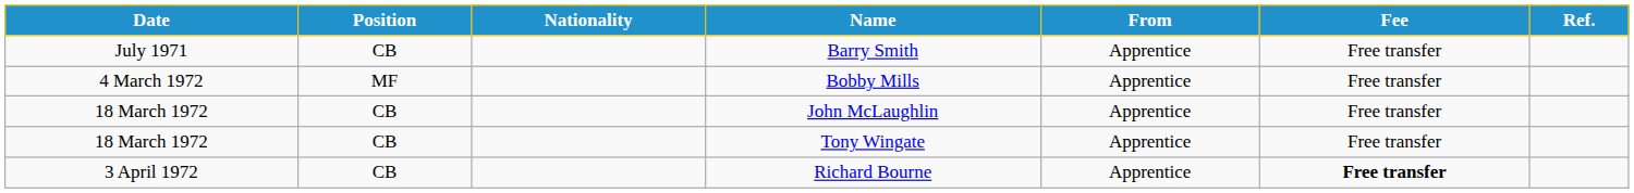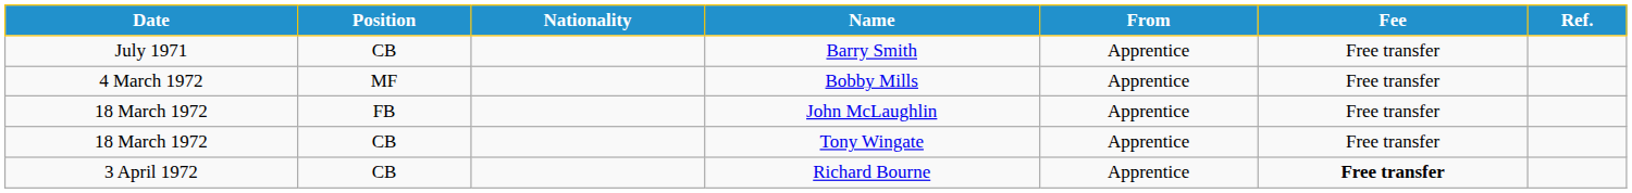John McLaughlin | Position: CB -> FB
